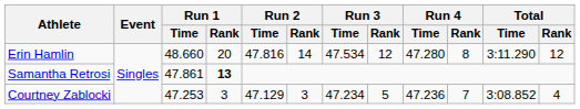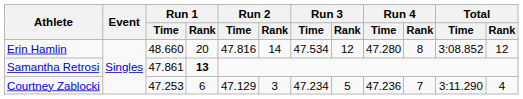Erin Hamlin | Total / Time: 3:11.290 -> 3:08.852
Courtney Zablocki | Run 1 / Rank: 3 -> 6
Courtney Zablocki | Total / Time: 3:08.852 -> 3:11.290
